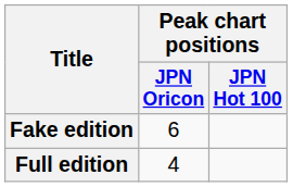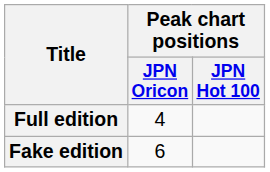rows swapped: Fake edition <-> Full edition
